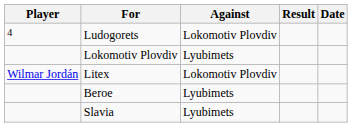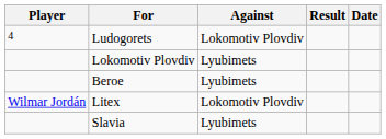rows swapped: Litex <-> Beroe
